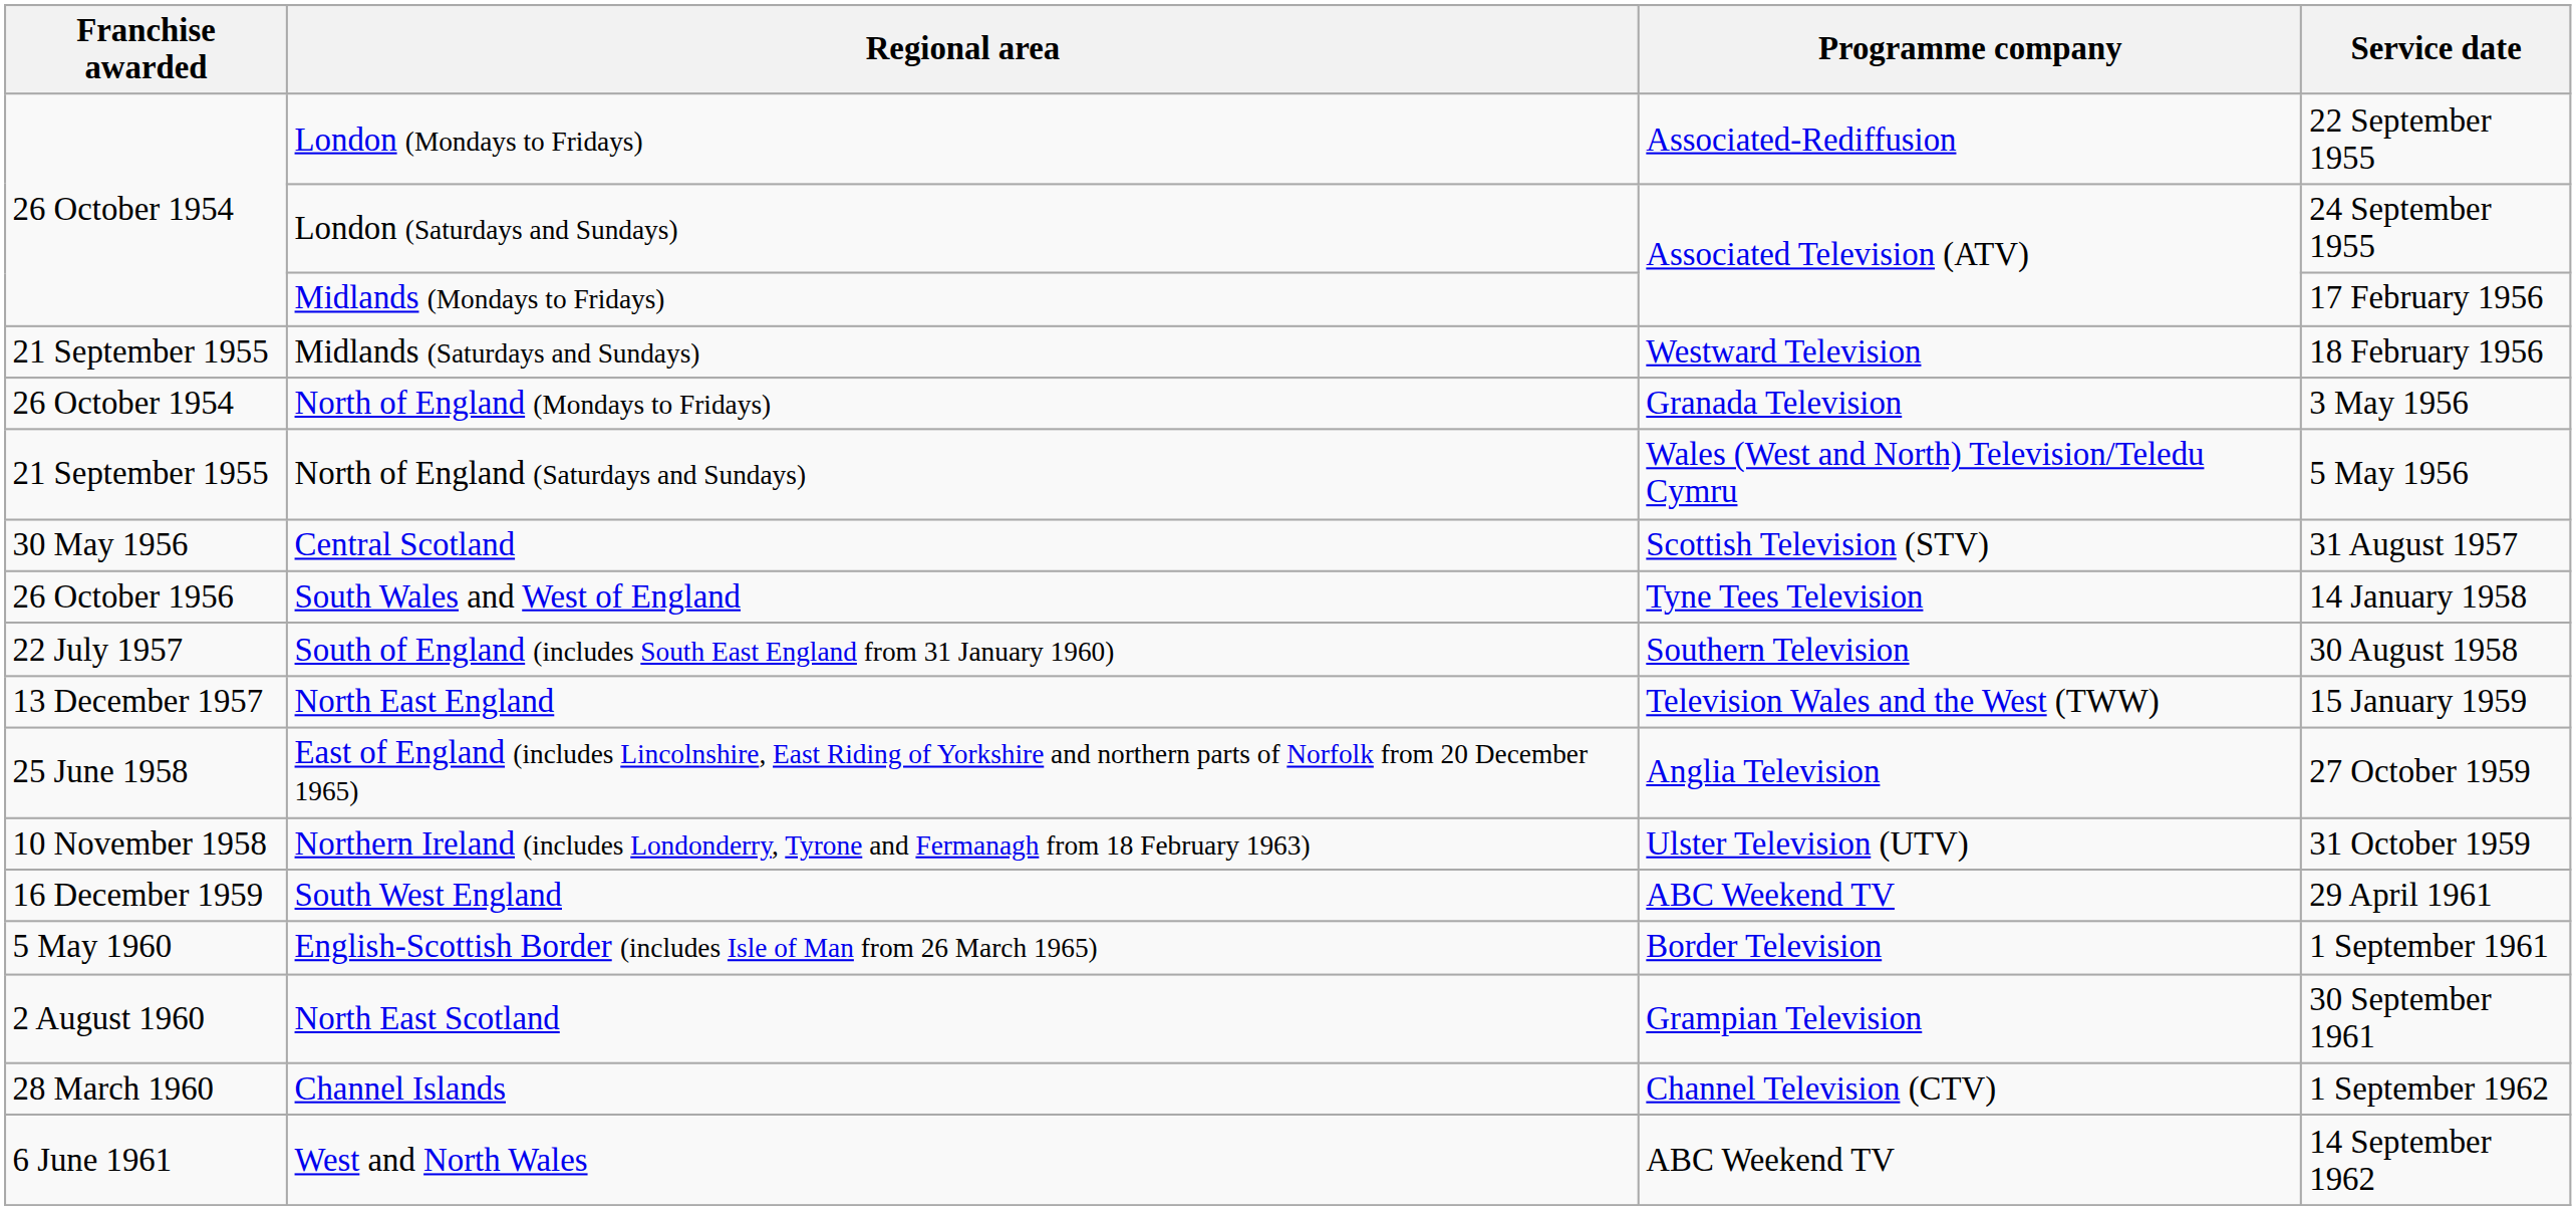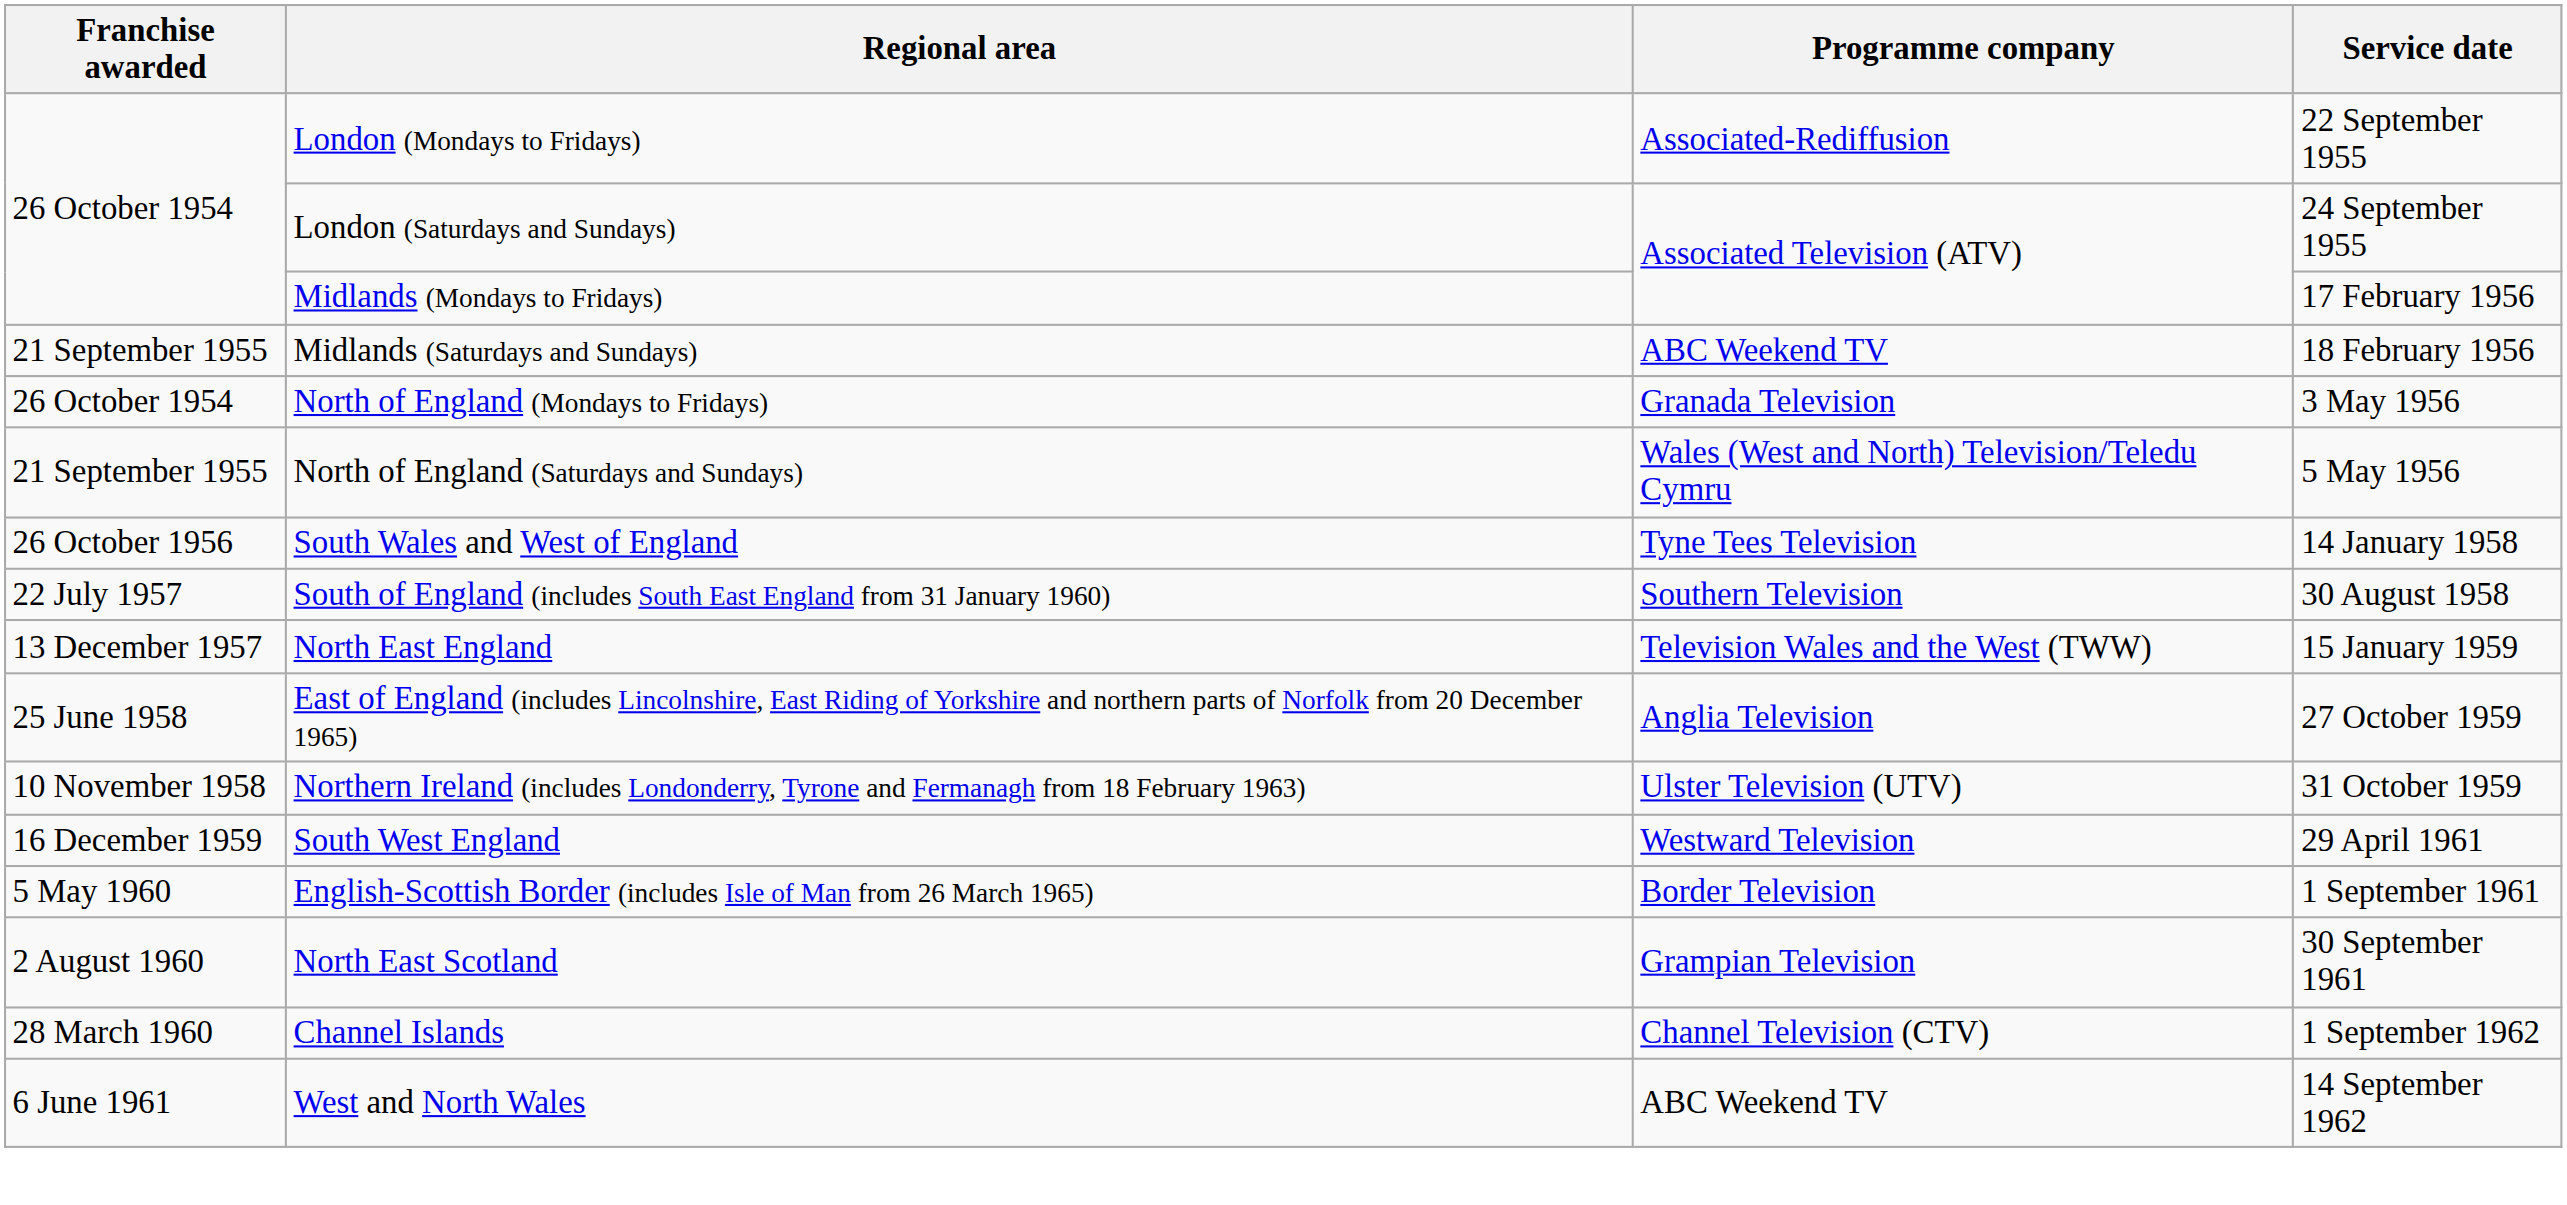Midlands (Saturdays and Sundays) | Programme company: Westward Television -> ABC Weekend TV
- row: 30 May 1956 | Central Scotland | Scottish Television (STV) | 31 August 1957
South West England | Programme company: ABC Weekend TV -> Westward Television
